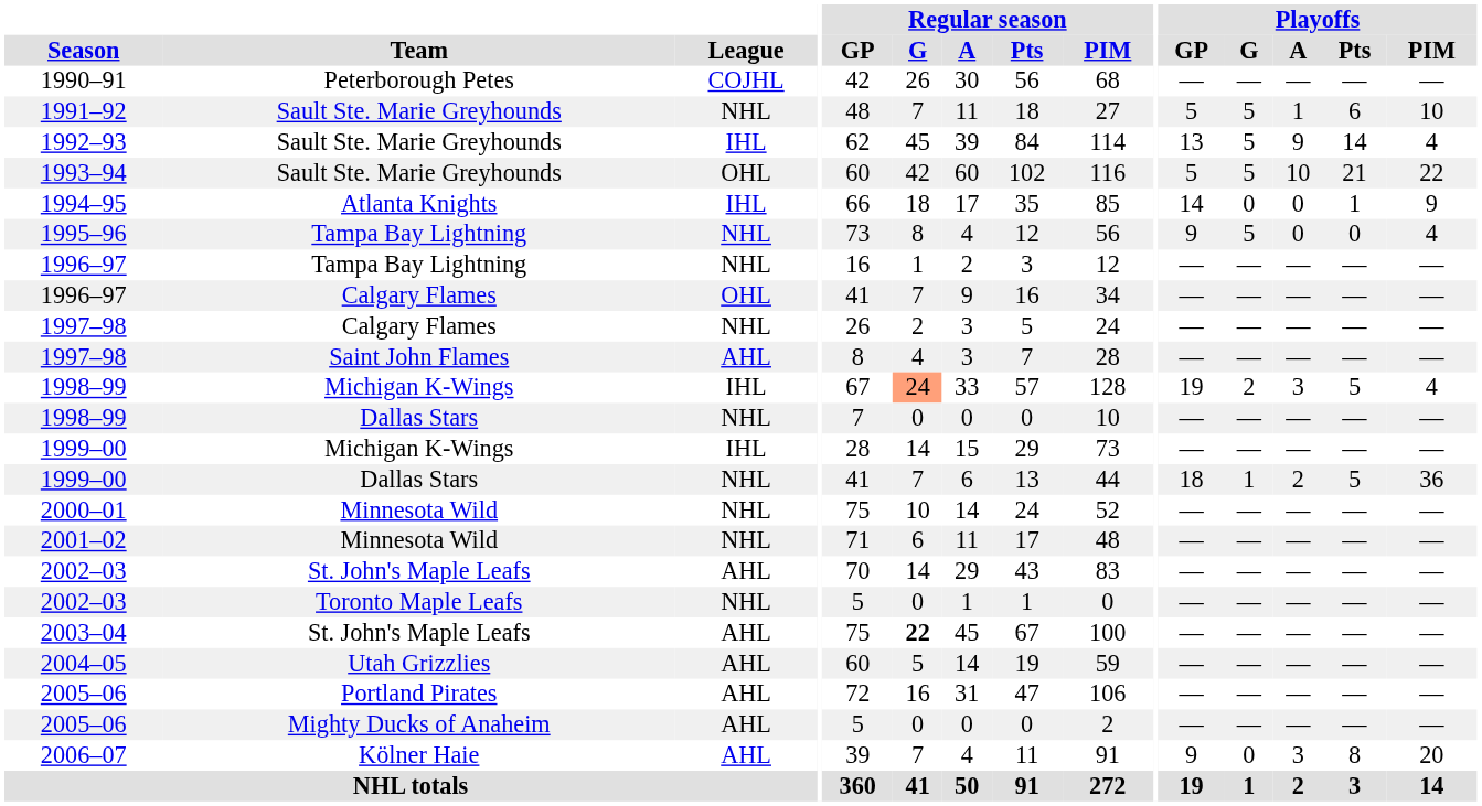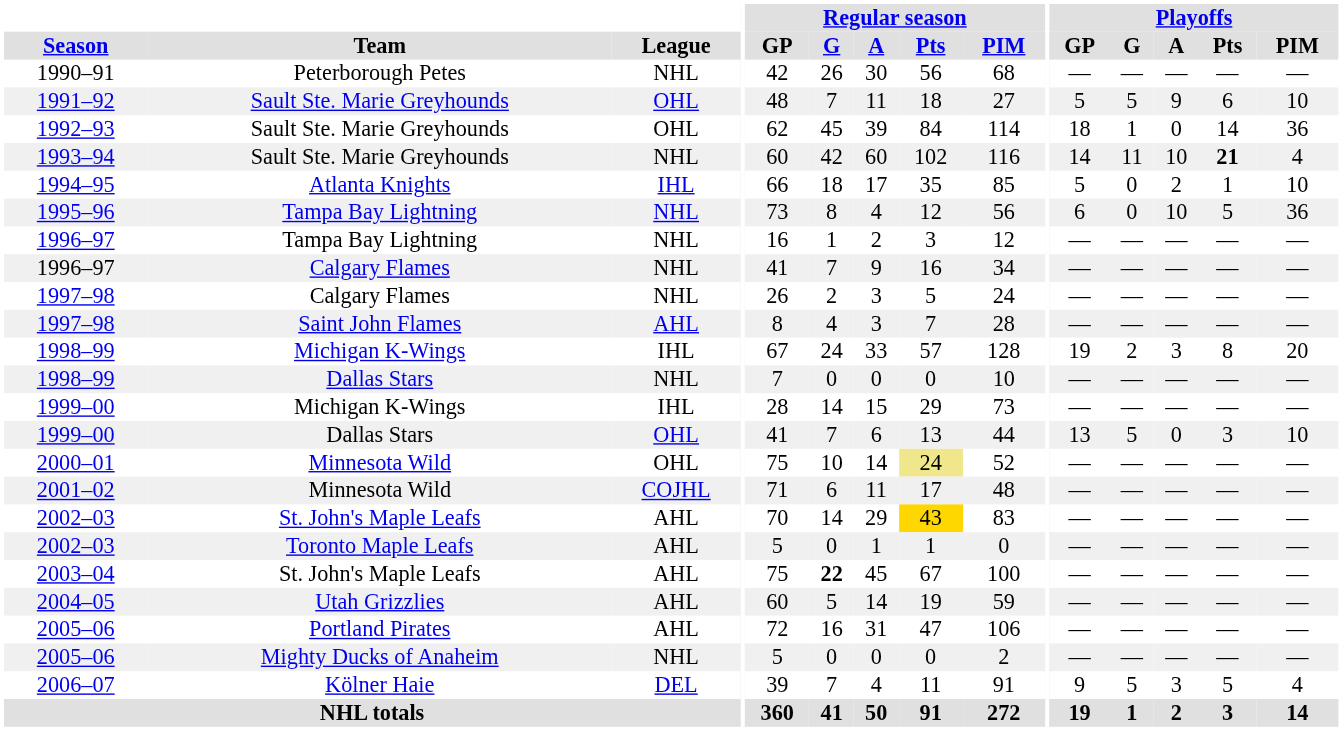1990–91 | League: COJHL -> NHL
1991–92 | League: NHL -> OHL
1991–92 | Playoffs / A: 1 -> 9
1992–93 | League: IHL -> OHL
1992–93 | Playoffs / GP: 13 -> 18
1992–93 | Playoffs / G: 5 -> 1
1992–93 | Playoffs / A: 9 -> 0
1992–93 | Playoffs / PIM: 4 -> 36
1993–94 | League: OHL -> NHL
1993–94 | Playoffs / GP: 5 -> 14
1993–94 | Playoffs / G: 5 -> 11
1993–94 | Playoffs / Pts: normal -> bold
1993–94 | Playoffs / PIM: 22 -> 4
1994–95 | Playoffs / GP: 14 -> 5
1994–95 | Playoffs / A: 0 -> 2
1994–95 | Playoffs / PIM: 9 -> 10
1995–96 | Playoffs / GP: 9 -> 6
1995–96 | Playoffs / G: 5 -> 0
1995–96 | Playoffs / A: 0 -> 10
1995–96 | Playoffs / Pts: 0 -> 5
1995–96 | Playoffs / PIM: 4 -> 36
1996–97 / Calgary Flames | League: OHL -> NHL
1998–99 / Michigan K-Wings | Regular season / G: lightsalmon background -> no background
1998–99 / Michigan K-Wings | Playoffs / Pts: 5 -> 8
1998–99 / Michigan K-Wings | Playoffs / PIM: 4 -> 20
1999–00 / Dallas Stars | League: NHL -> OHL
1999–00 / Dallas Stars | Playoffs / GP: 18 -> 13
1999–00 / Dallas Stars | Playoffs / G: 1 -> 5
1999–00 / Dallas Stars | Playoffs / A: 2 -> 0
1999–00 / Dallas Stars | Playoffs / Pts: 5 -> 3
1999–00 / Dallas Stars | Playoffs / PIM: 36 -> 10
2000–01 | League: NHL -> OHL
2000–01 | Regular season / Pts: no background -> khaki background
2001–02 | League: NHL -> COJHL
2002–03 / St. John's Maple Leafs | Regular season / Pts: no background -> gold background
2002–03 / Toronto Maple Leafs | League: NHL -> AHL
2005–06 / Mighty Ducks of Anaheim | League: AHL -> NHL
2006–07 | League: AHL -> DEL
2006–07 | Playoffs / G: 0 -> 5
2006–07 | Playoffs / Pts: 8 -> 5
2006–07 | Playoffs / PIM: 20 -> 4
